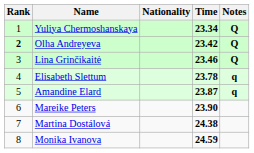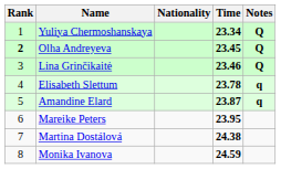Olha Andreyeva | Time: 23.42 -> 23.45
Mareike Peters | Time: 23.90 -> 23.95
